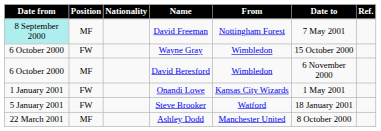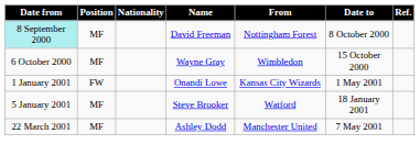David Freeman | Date to: 7 May 2001 -> 8 October 2000
Wayne Gray | Position: FW -> MF
- row: 6 October 2000 | MF | David Beresford | Wimbledon | 6 November 2000
Steve Brooker | Position: FW -> MF
Ashley Dodd | Date to: 8 October 2000 -> 7 May 2001
